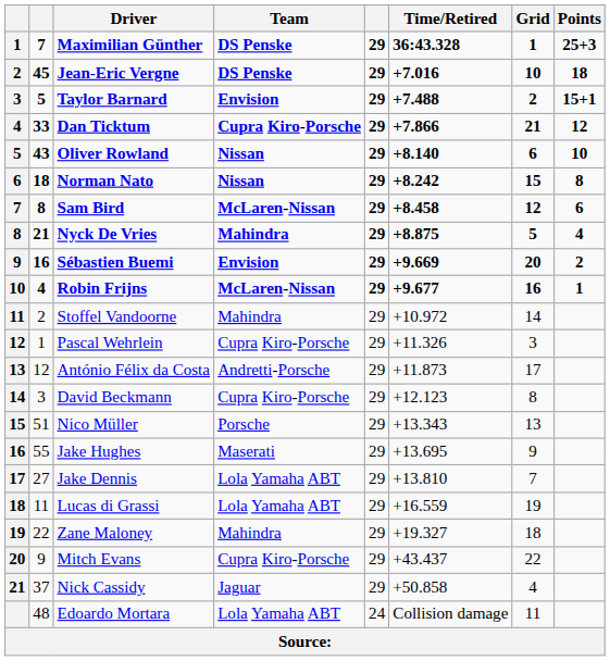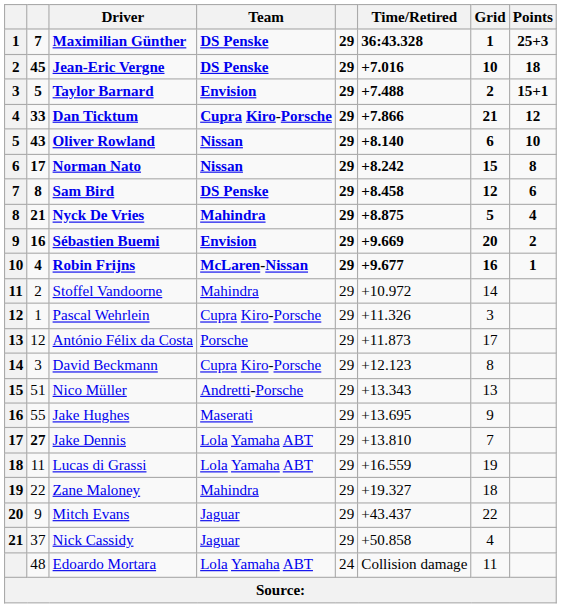Norman Nato | column 2: 18 -> 17
Sam Bird | Team: McLaren-Nissan -> DS Penske
António Félix da Costa | Team: Andretti-Porsche -> Porsche
Nico Müller | Team: Porsche -> Andretti-Porsche
Jake Dennis | column 2: normal -> bold
Mitch Evans | Team: Cupra Kiro-Porsche -> Jaguar
